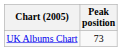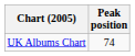UK Albums Chart | Peak position: 73 -> 74
